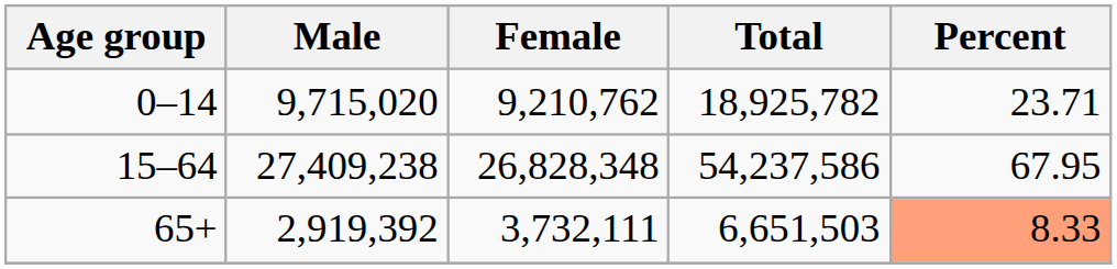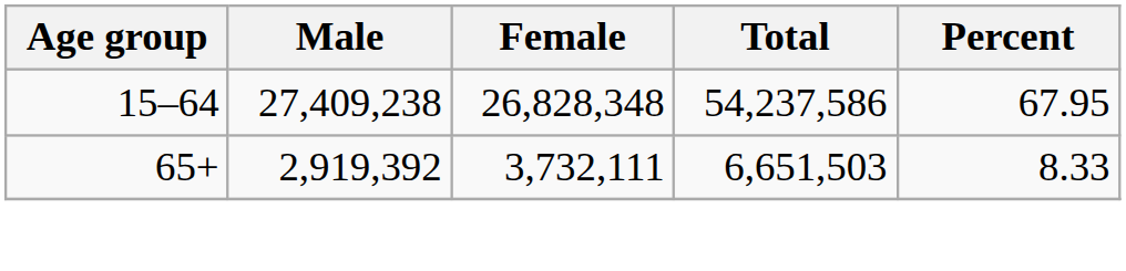- row: 0–14 | 9,715,020 | 9,210,762 | 18,925,782 | 23.71
65+ | Percent: lightsalmon background -> no background
